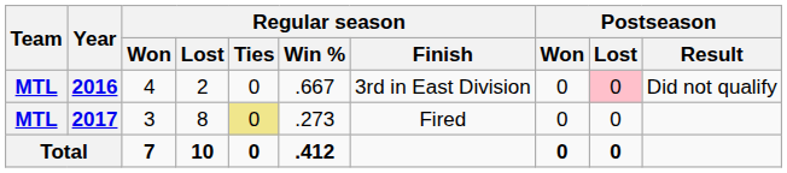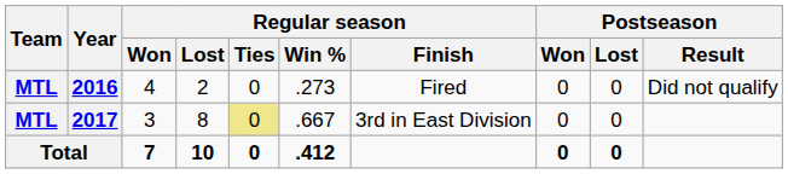2016 | Regular season / Win %: .667 -> .273
2016 | Regular season / Finish: 3rd in East Division -> Fired
2016 | Postseason / Lost: pink background -> no background
2017 | Regular season / Win %: .273 -> .667
2017 | Regular season / Finish: Fired -> 3rd in East Division
